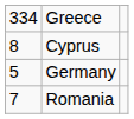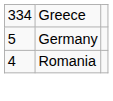- row: 8 | Cyprus
Romania | column 1: 7 -> 4
